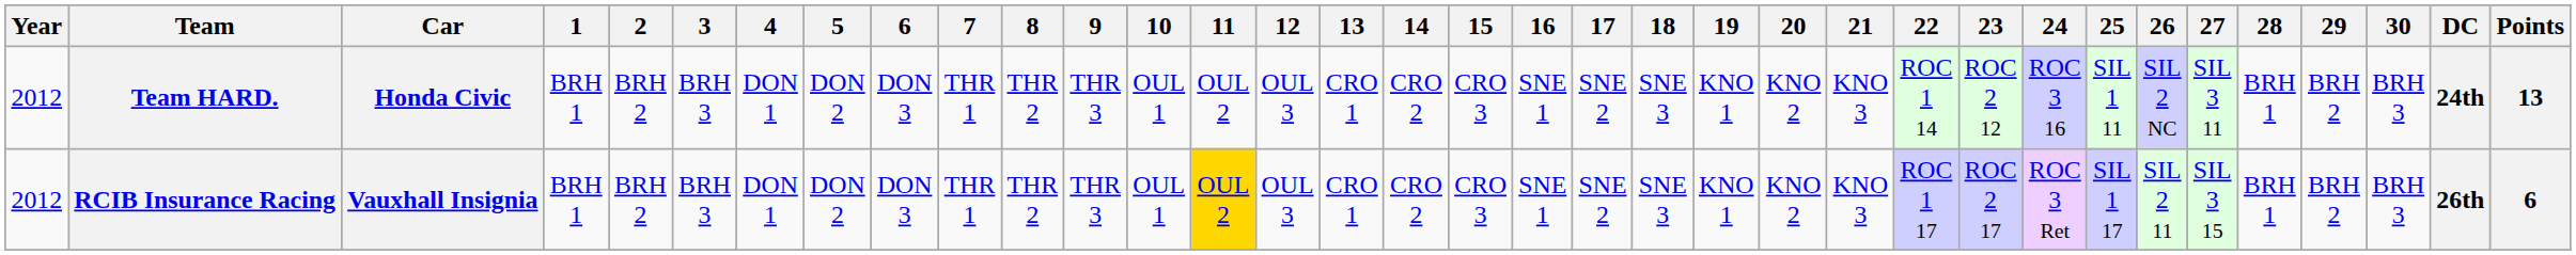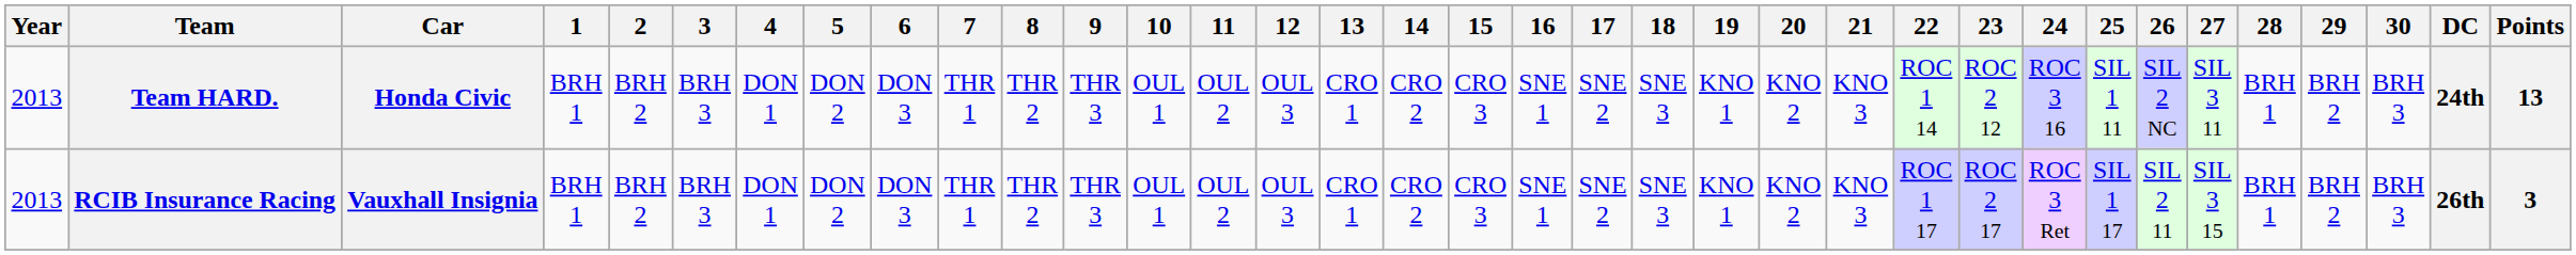Team HARD. | Year: 2012 -> 2013
RCIB Insurance Racing | Year: 2012 -> 2013
RCIB Insurance Racing | 11: gold background -> no background
RCIB Insurance Racing | Points: 6 -> 3
